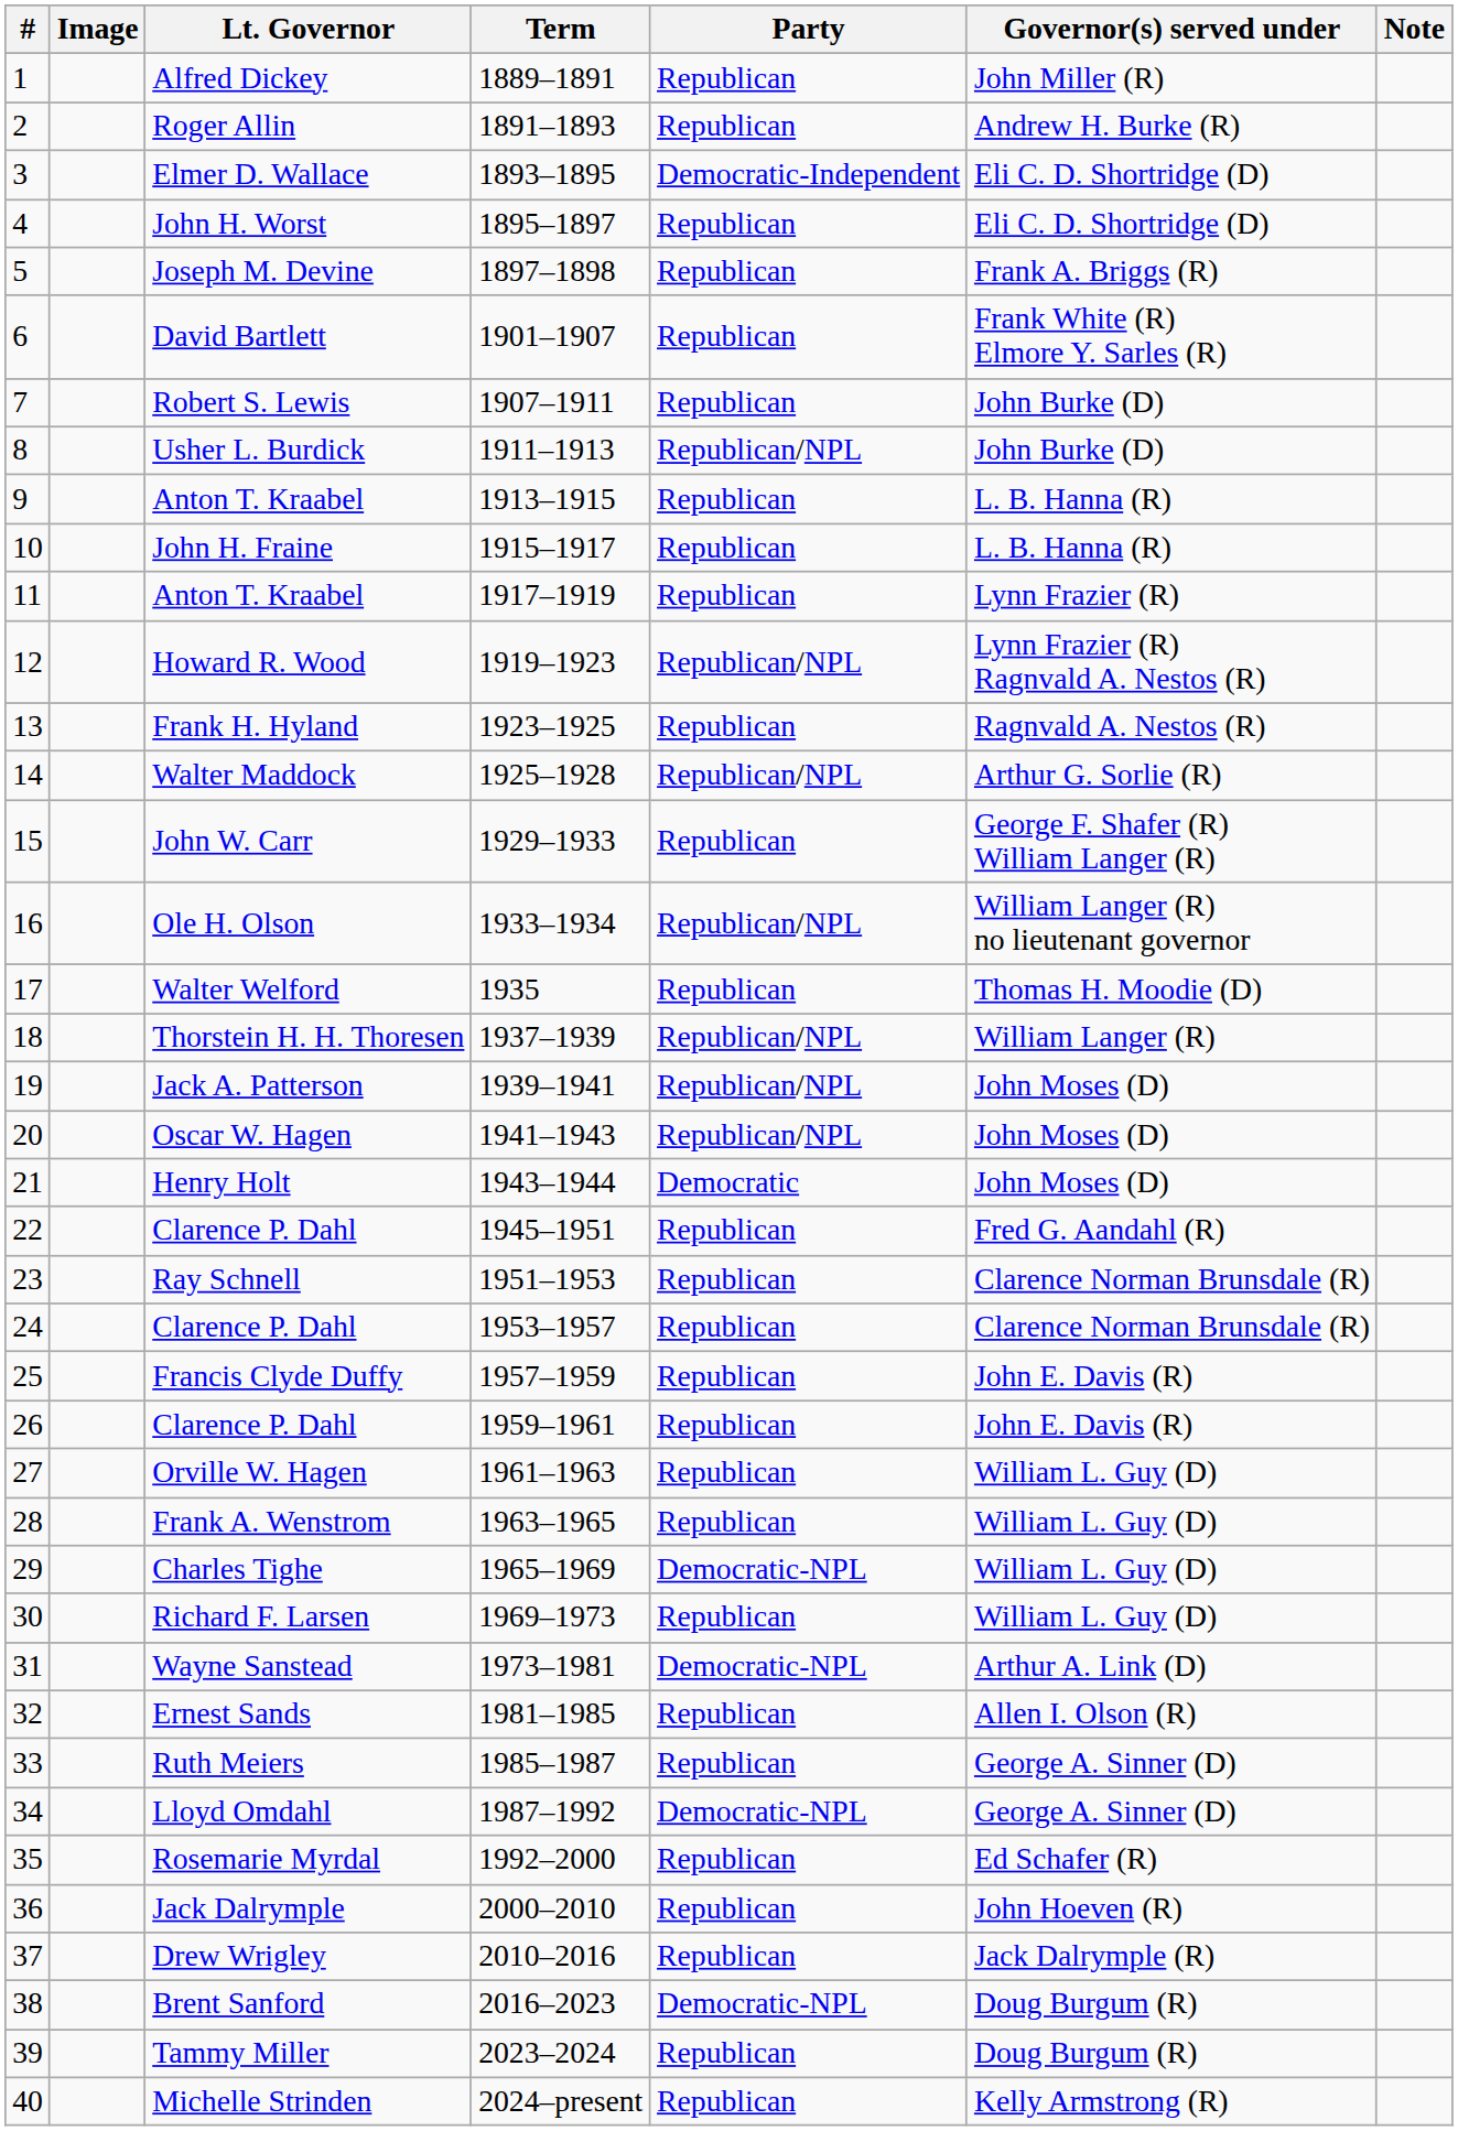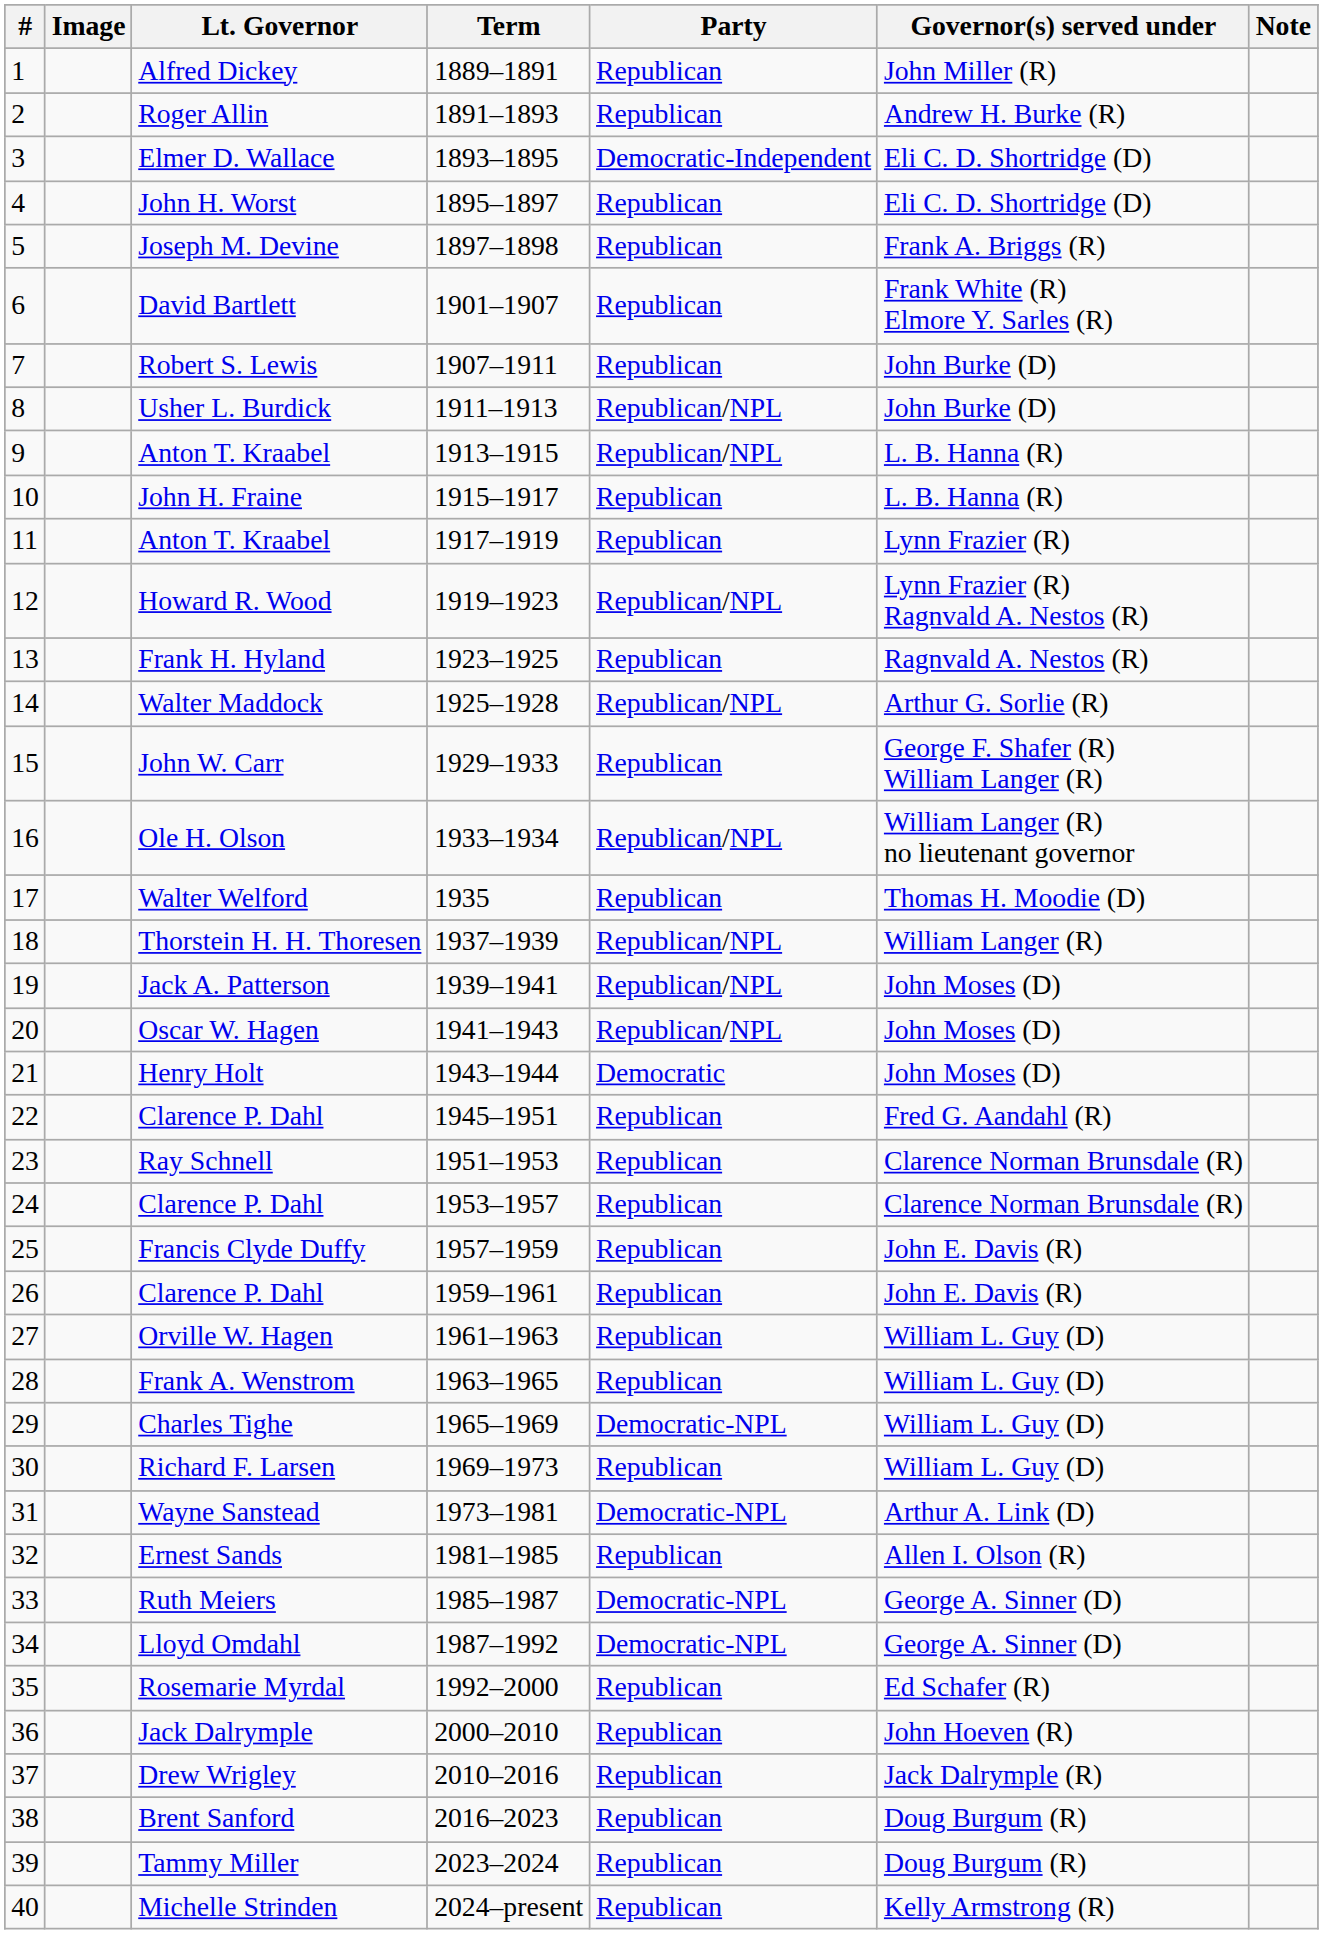9 / Anton T. Kraabel | Party: Republican -> Republican/NPL
Ruth Meiers | Party: Republican -> Democratic-NPL
Brent Sanford | Party: Democratic-NPL -> Republican
